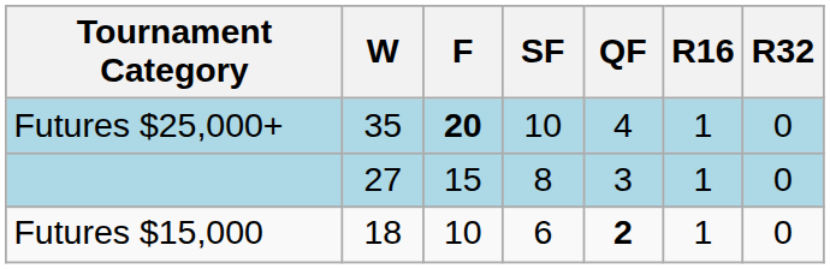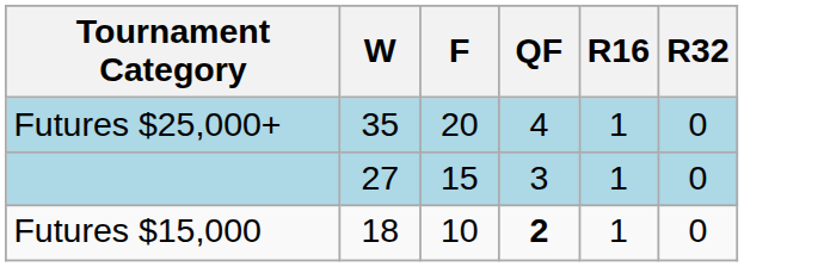- column: SF | 10 | 8 | 6
Futures $25,000+ | F: bold -> normal
